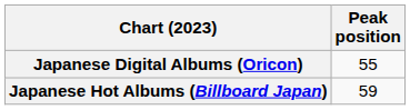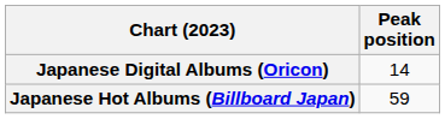Japanese Digital Albums (Oricon) | Peak position: 55 -> 14
